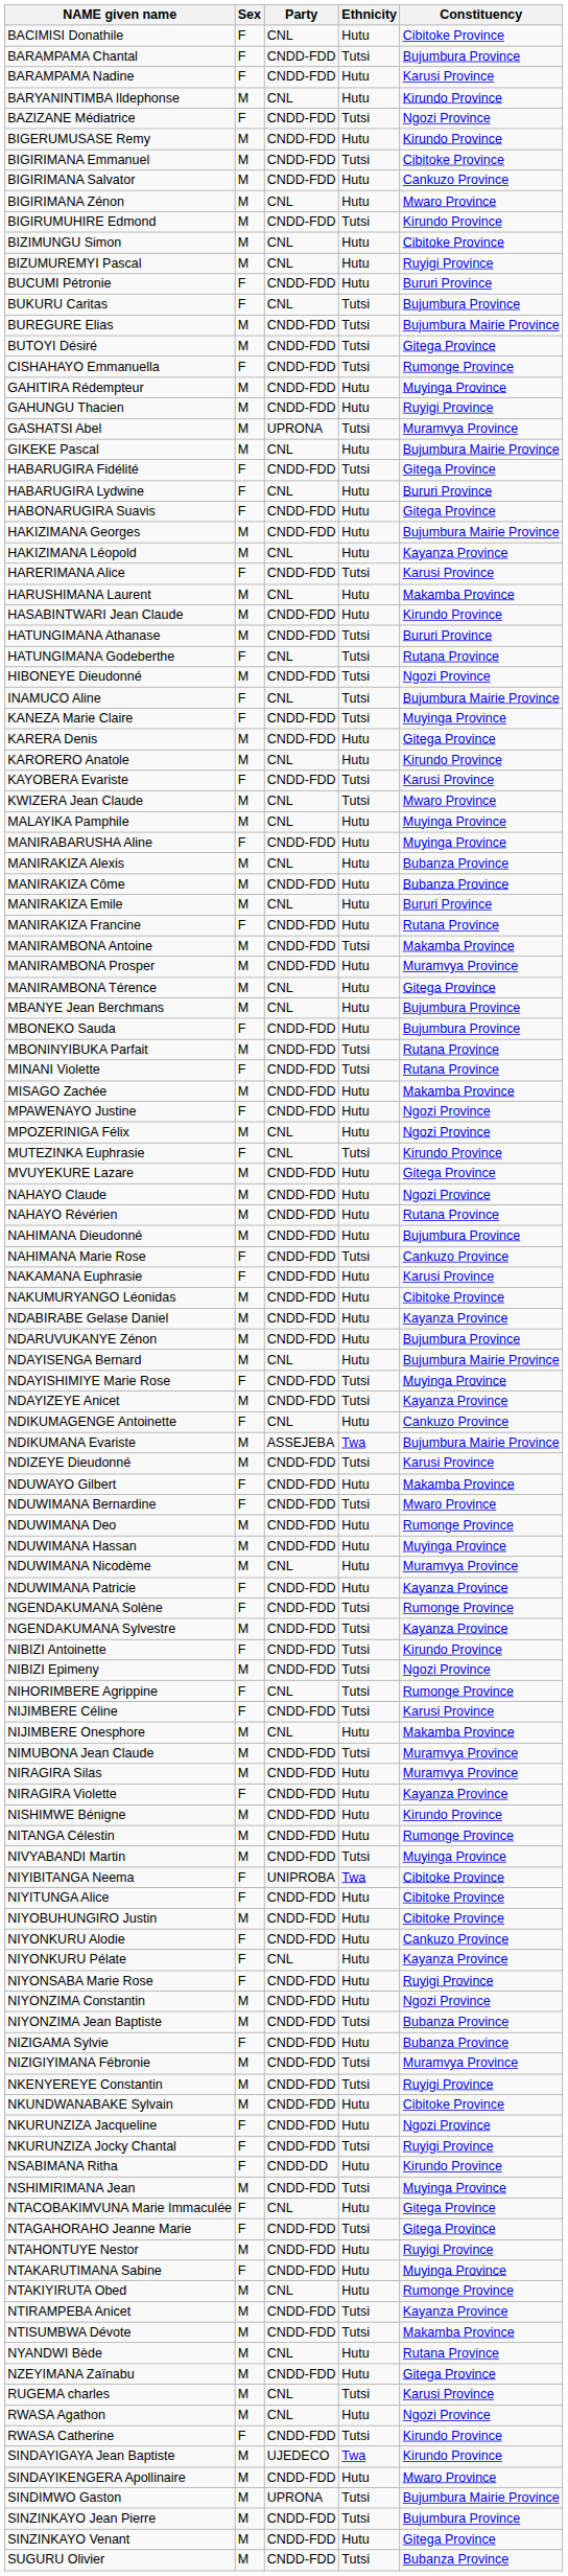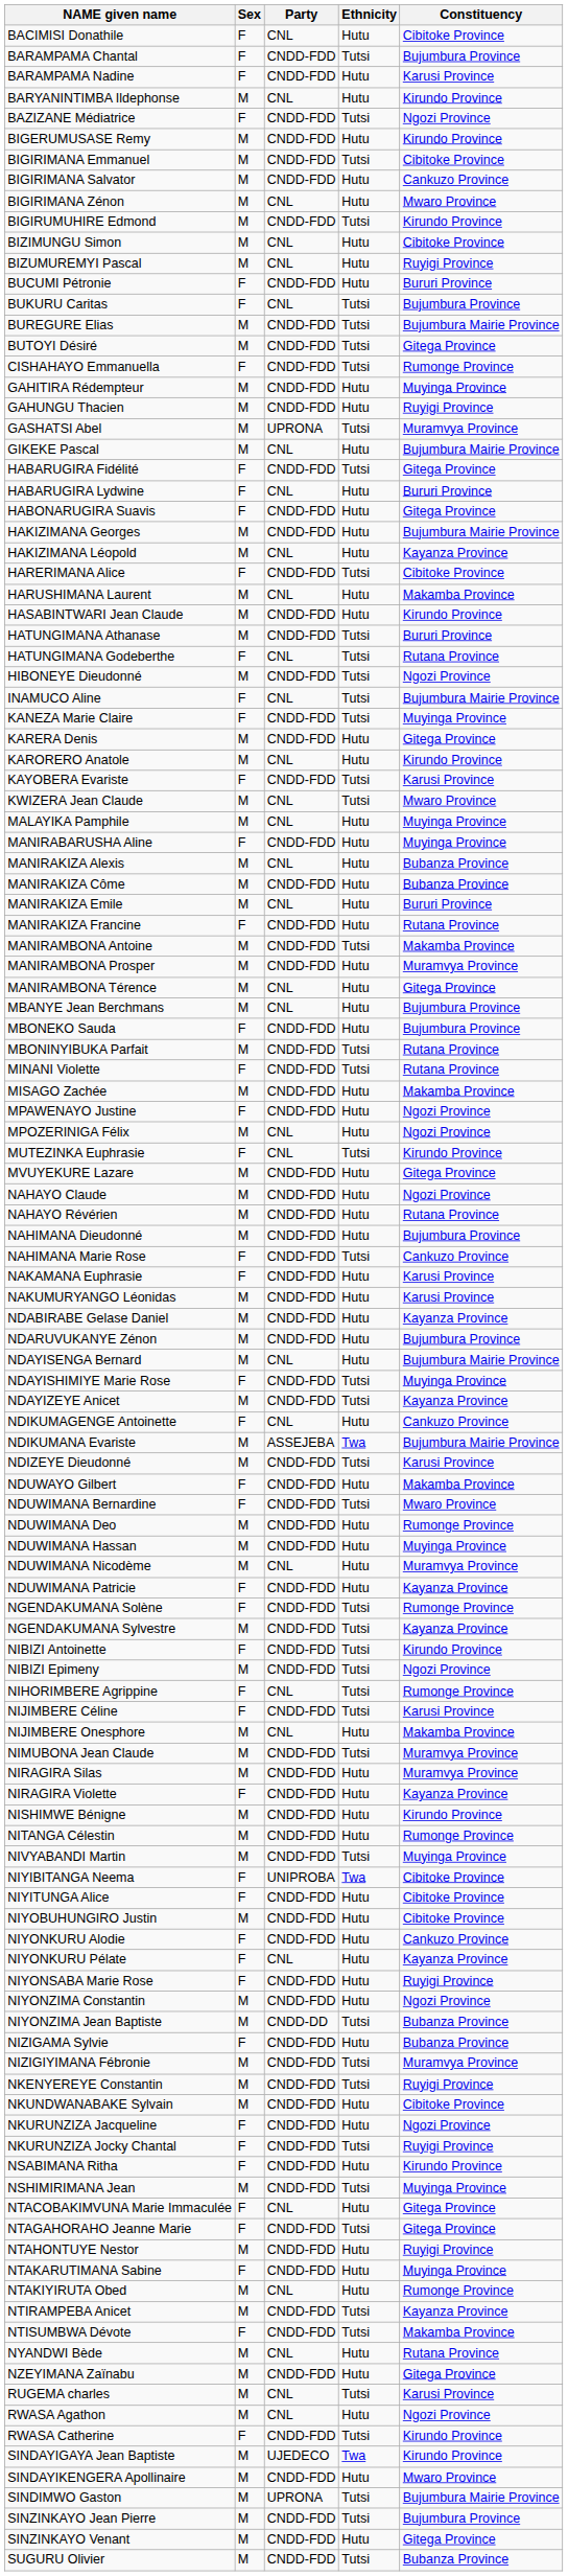HARERIMANA Alice | Constituency: Karusi Province -> Cibitoke Province
NAKUMURYANGO Léonidas | Constituency: Cibitoke Province -> Karusi Province
NIYONZIMA Jean Baptiste | Party: CNDD-FDD -> CNDD-DD
NSABIMANA Ritha | Party: CNDD-DD -> CNDD-FDD
NTISUMBWA Dévote | Sex: M -> F
